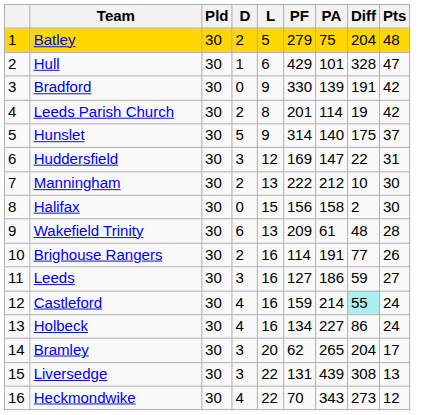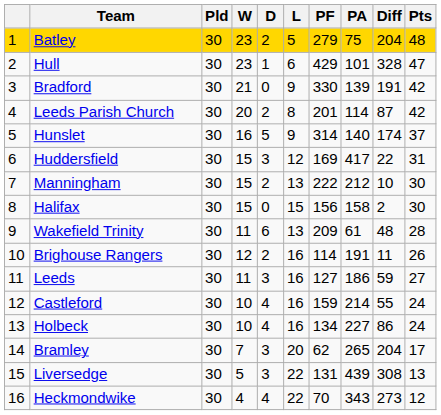+ column: W | 23 | 23 | 21 | 20 | 16 | 15 | 15 | 15 | 11 | 12 | 11 | 10 | 10 | 7 | 5 | 4
Leeds Parish Church | Diff: 19 -> 87
Hunslet | Diff: 175 -> 174
Huddersfield | PA: 147 -> 417
Brighouse Rangers | Diff: 77 -> 11
Castleford | Diff: paleturquoise background -> no background
